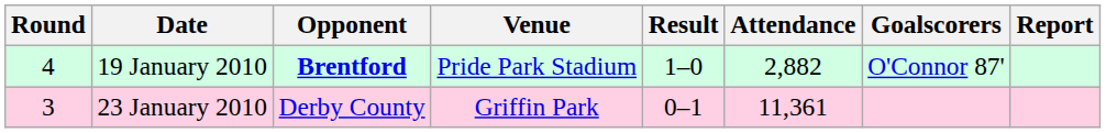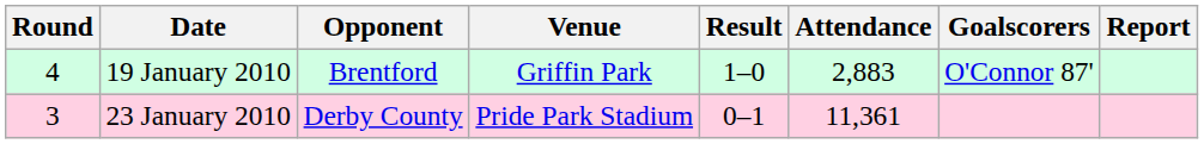19 January 2010 | Opponent: bold -> normal
19 January 2010 | Venue: Pride Park Stadium -> Griffin Park
19 January 2010 | Attendance: 2,882 -> 2,883
23 January 2010 | Venue: Griffin Park -> Pride Park Stadium
